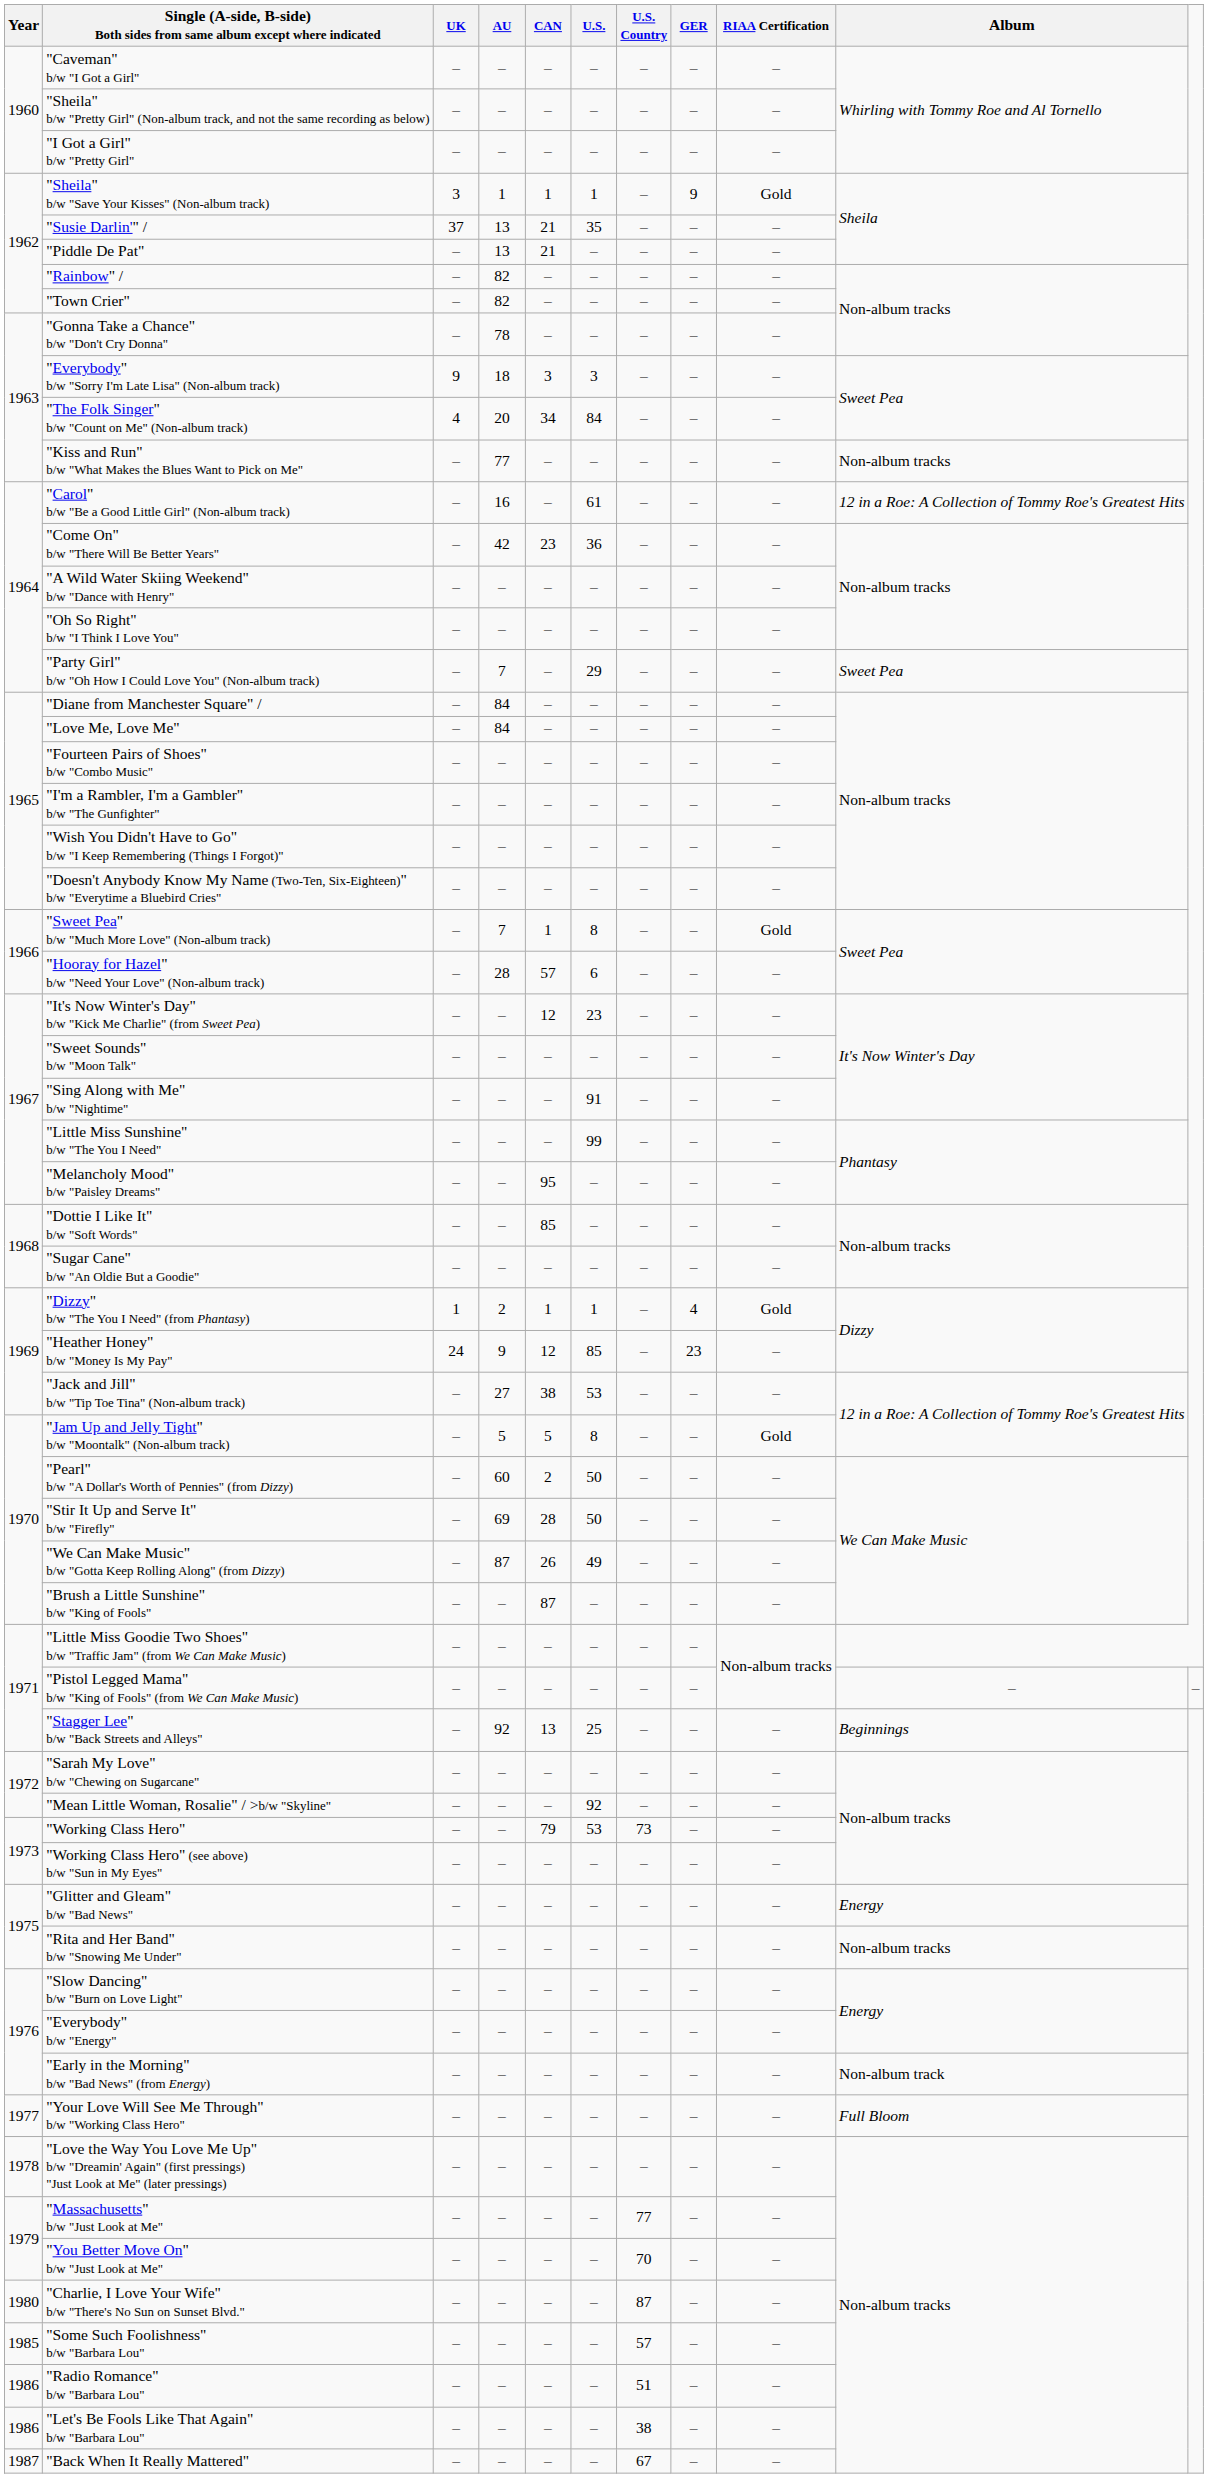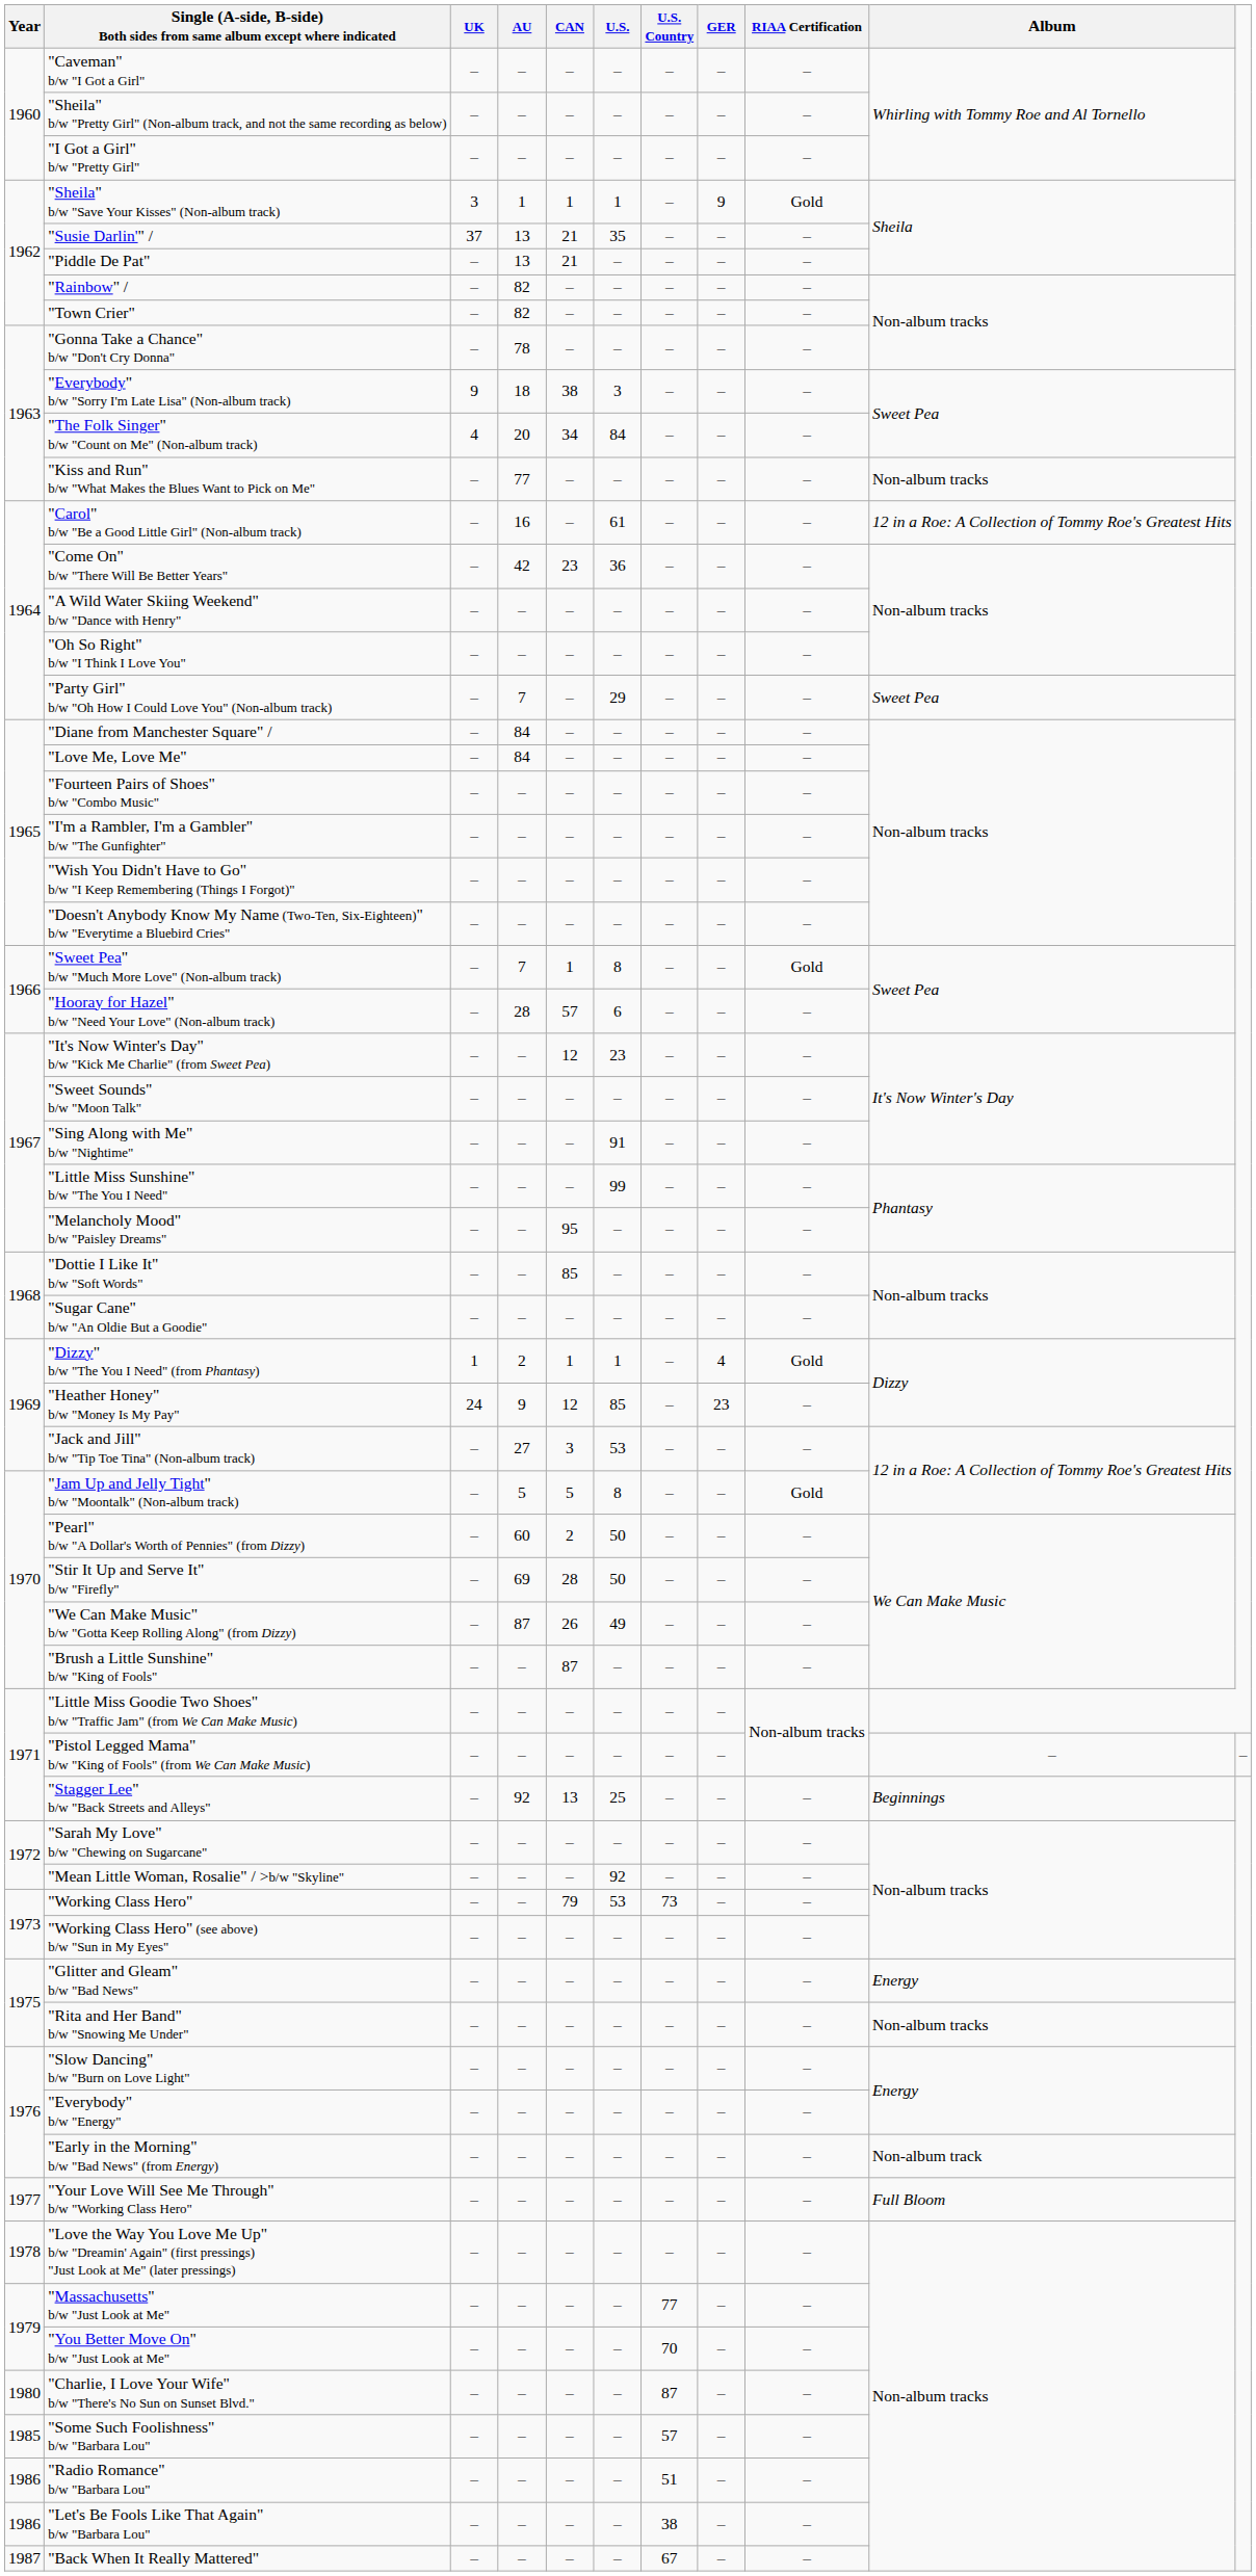"Everybody" b/w "Sorry I'm Late Lisa" (Non-album track) | CAN: 3 -> 38
"Jack and Jill" b/w "Tip Toe Tina" (Non-album track) | CAN: 38 -> 3
